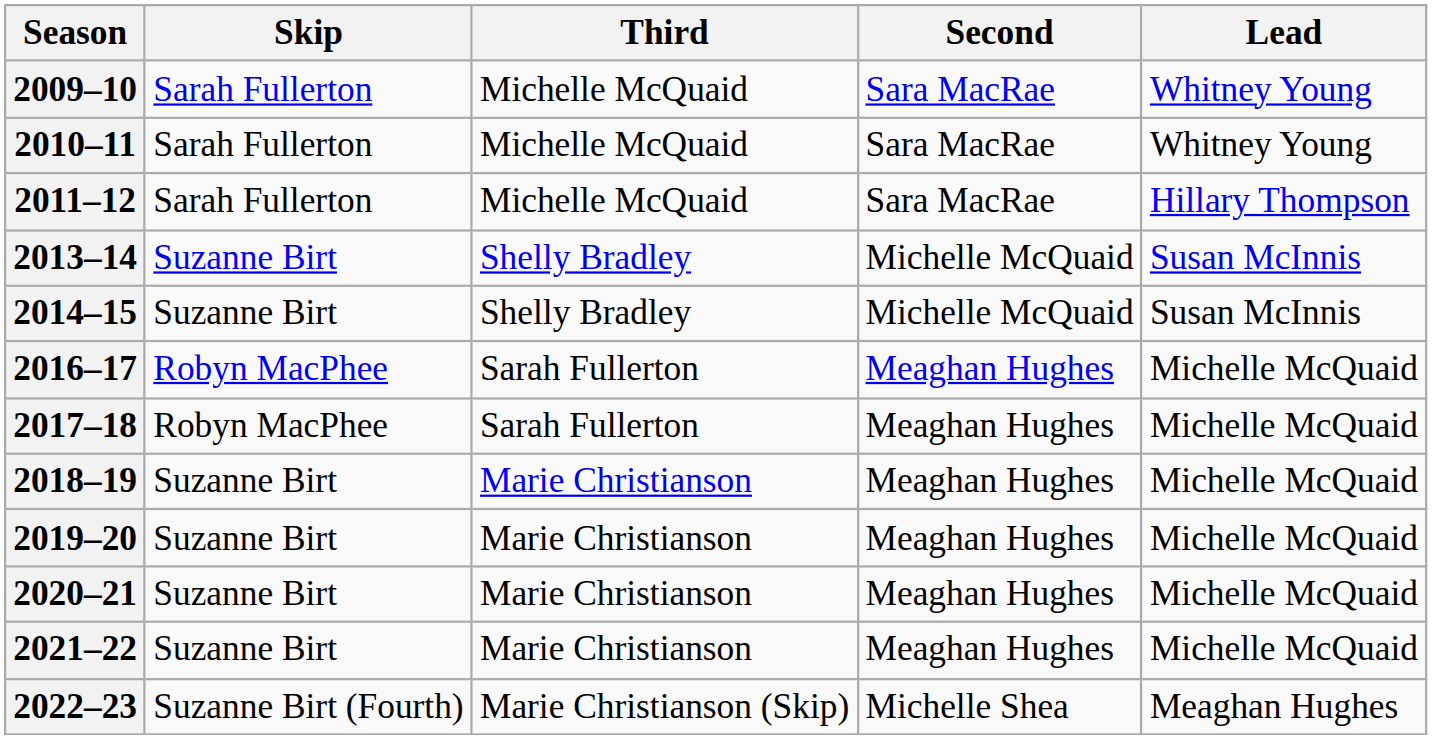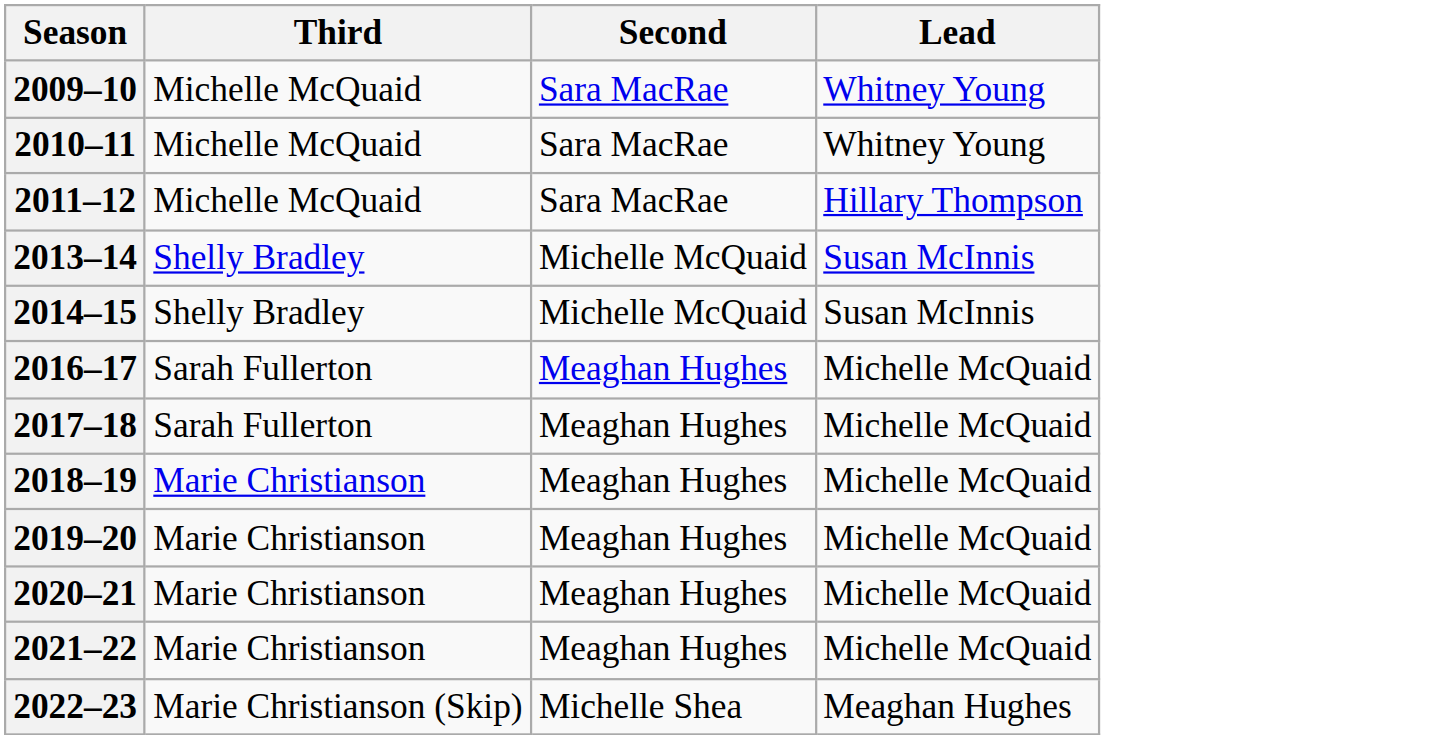- column: Skip | Sarah Fullerton | Sarah Fullerton | Sarah Fullerton | Suzanne Birt | Suzanne Birt | Robyn MacPhee | Robyn MacPhee | Suzanne Birt | Suzanne Birt | Suzanne Birt | Suzanne Birt | Suzanne Birt (Fourth)
